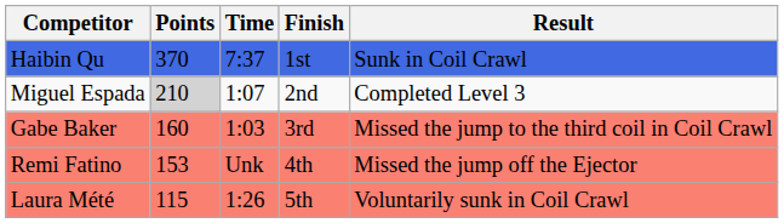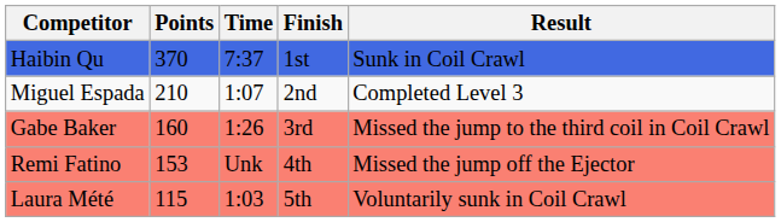Miguel Espada | Points: lightgrey background -> no background
Gabe Baker | Time: 1:03 -> 1:26
Laura Mété | Time: 1:26 -> 1:03
